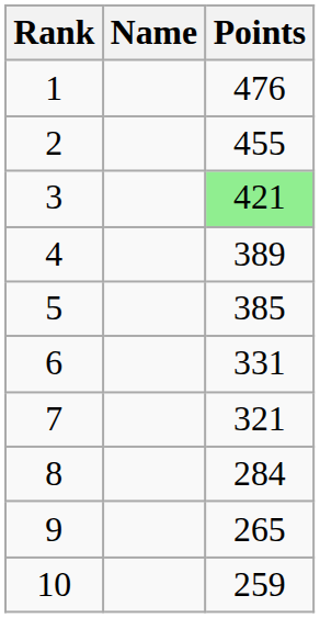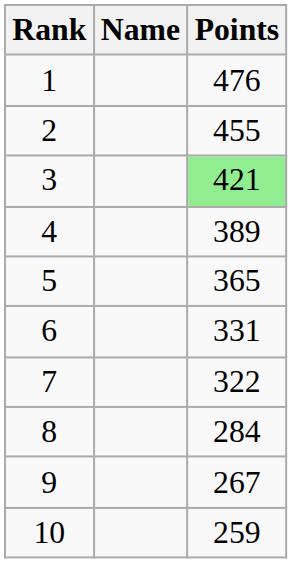5 | Points: 385 -> 365
7 | Points: 321 -> 322
9 | Points: 265 -> 267
